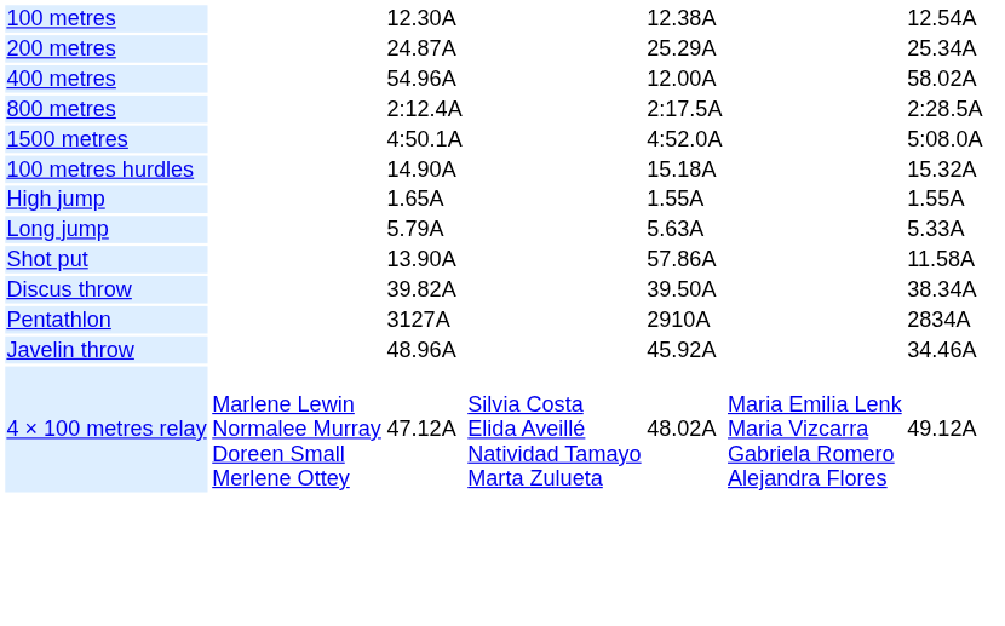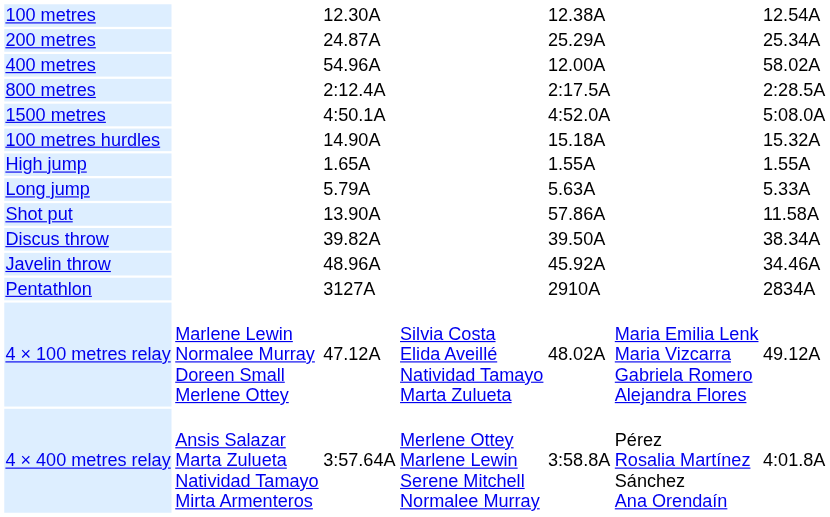rows swapped: Javelin throw <-> Pentathlon
+ row: 4 × 400 metres relay | Ansis Salazar Marta Zulueta Natividad Tamayo Mirta Armenteros | 3:57.64A | Merlene Ottey Marlene Lewin Serene Mitchell Normalee Murray | 3:58.8A | Pérez Rosalia Martínez Sánchez Ana Orendaín | 4:01.8A
